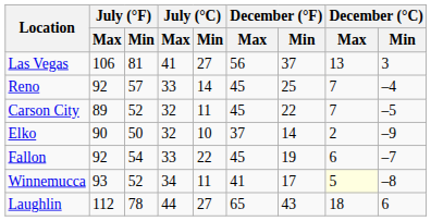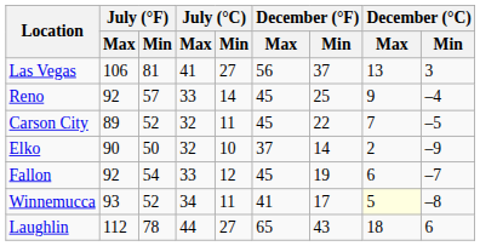Reno | December (°C) / Max: 7 -> 9
Fallon | July (°C) / Min: 22 -> 12
